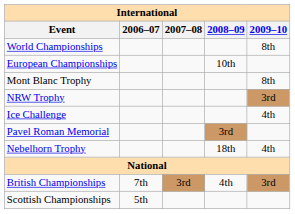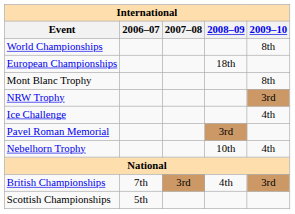European Championships | 2008–09: 10th -> 18th
Nebelhorn Trophy | 2008–09: 18th -> 10th
